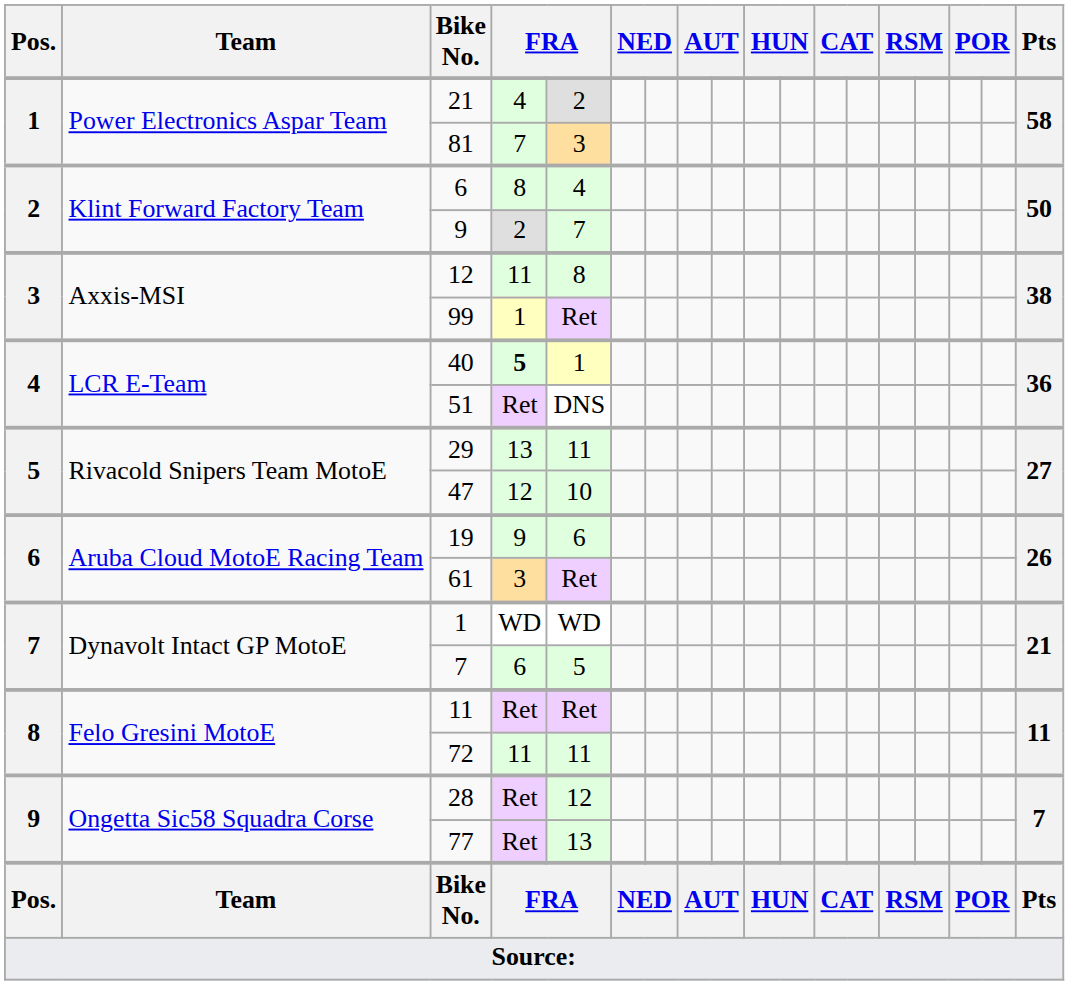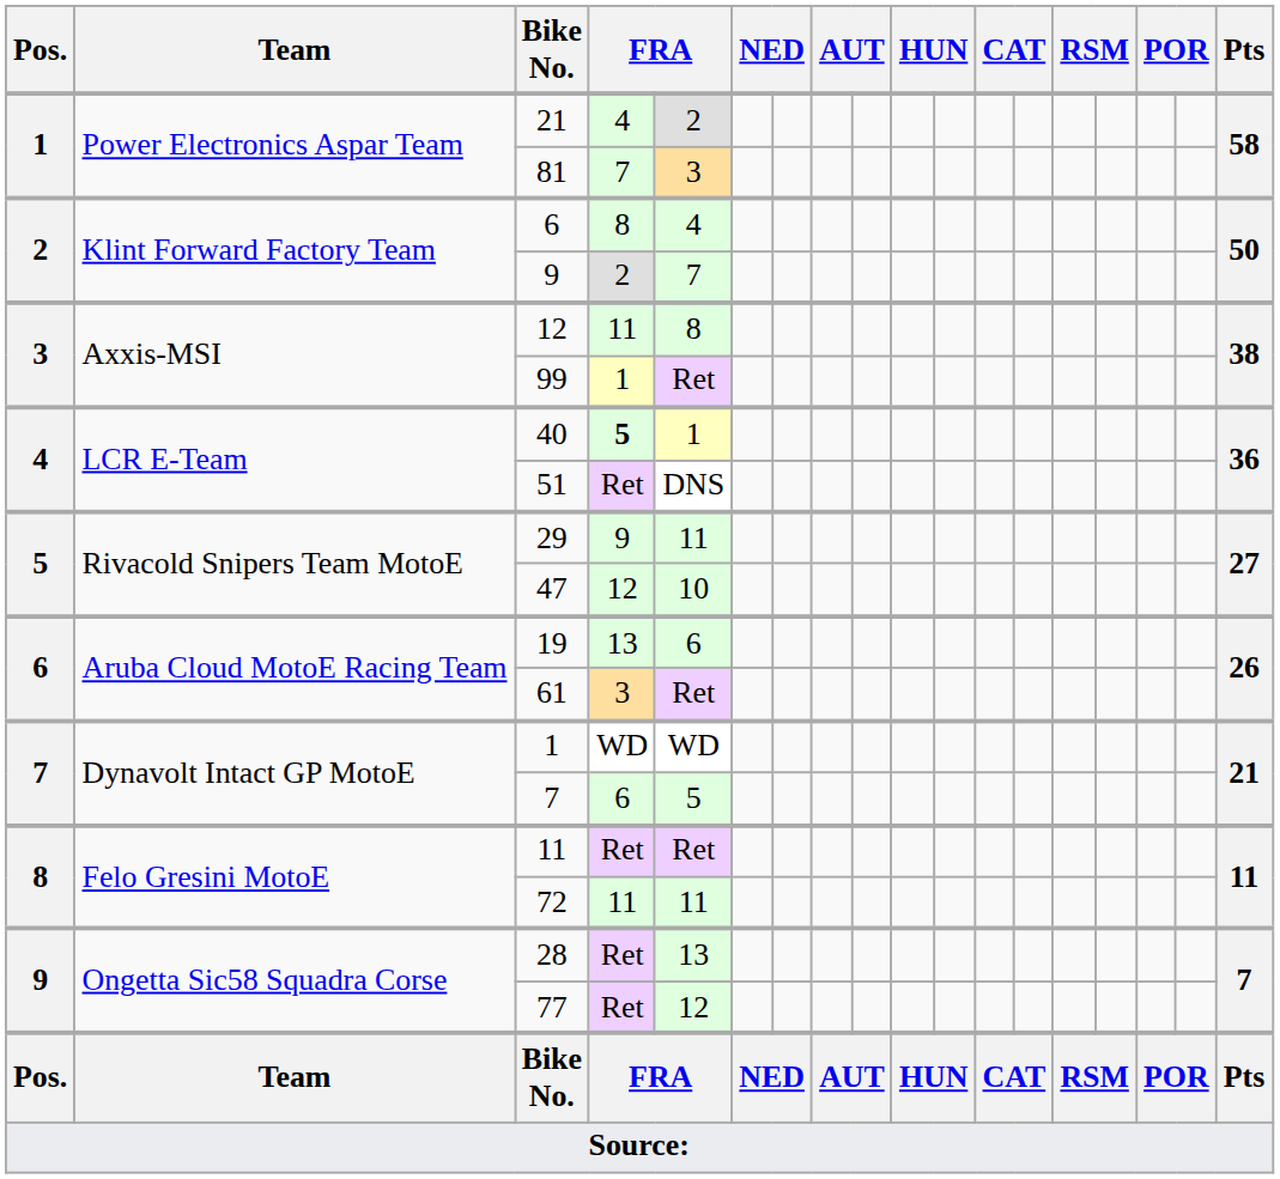29 | column 4: 13 -> 9
19 | column 4: 9 -> 13
28 | column 5: 12 -> 13
77 | column 5: 13 -> 12
